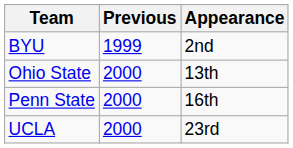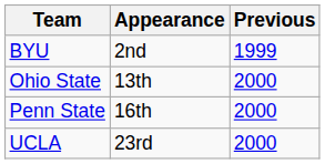columns swapped: Appearance <-> Previous
